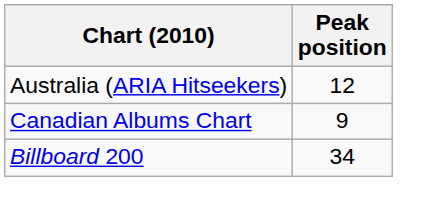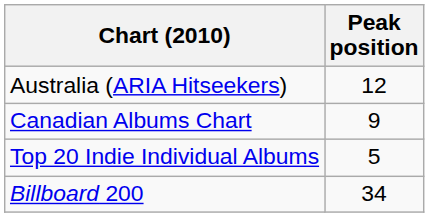+ row: Top 20 Indie Individual Albums | 5
